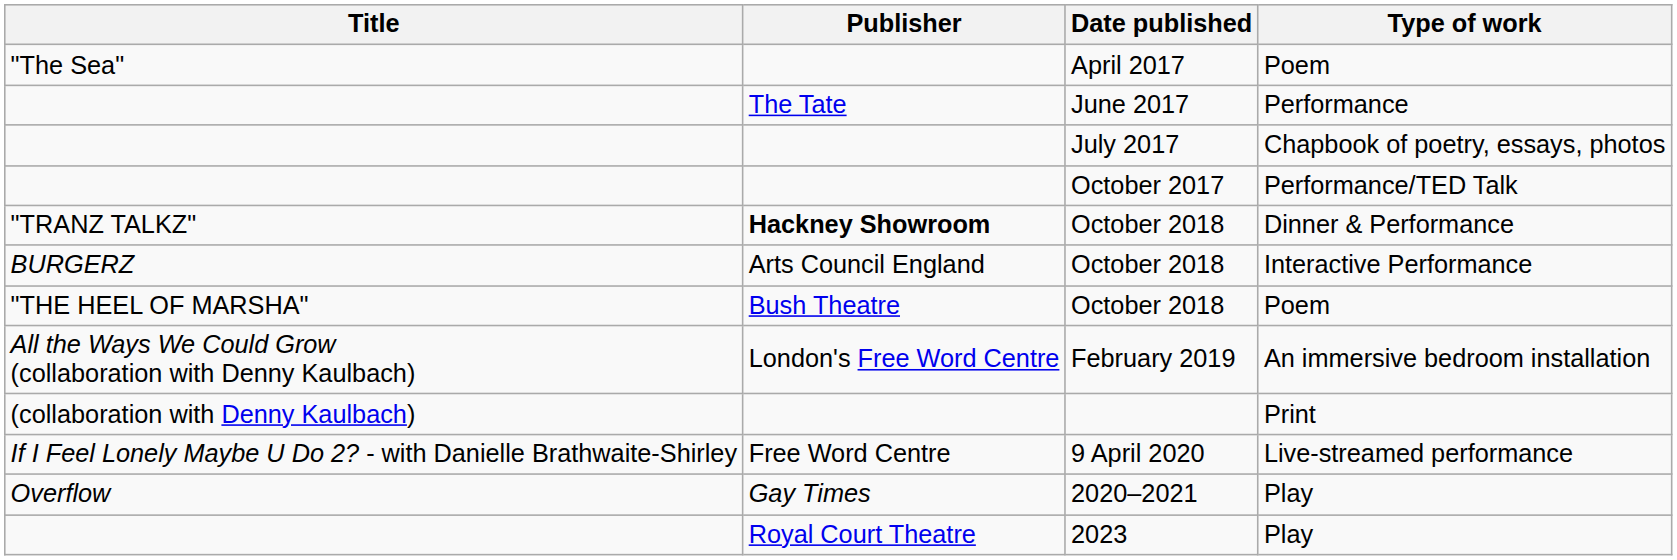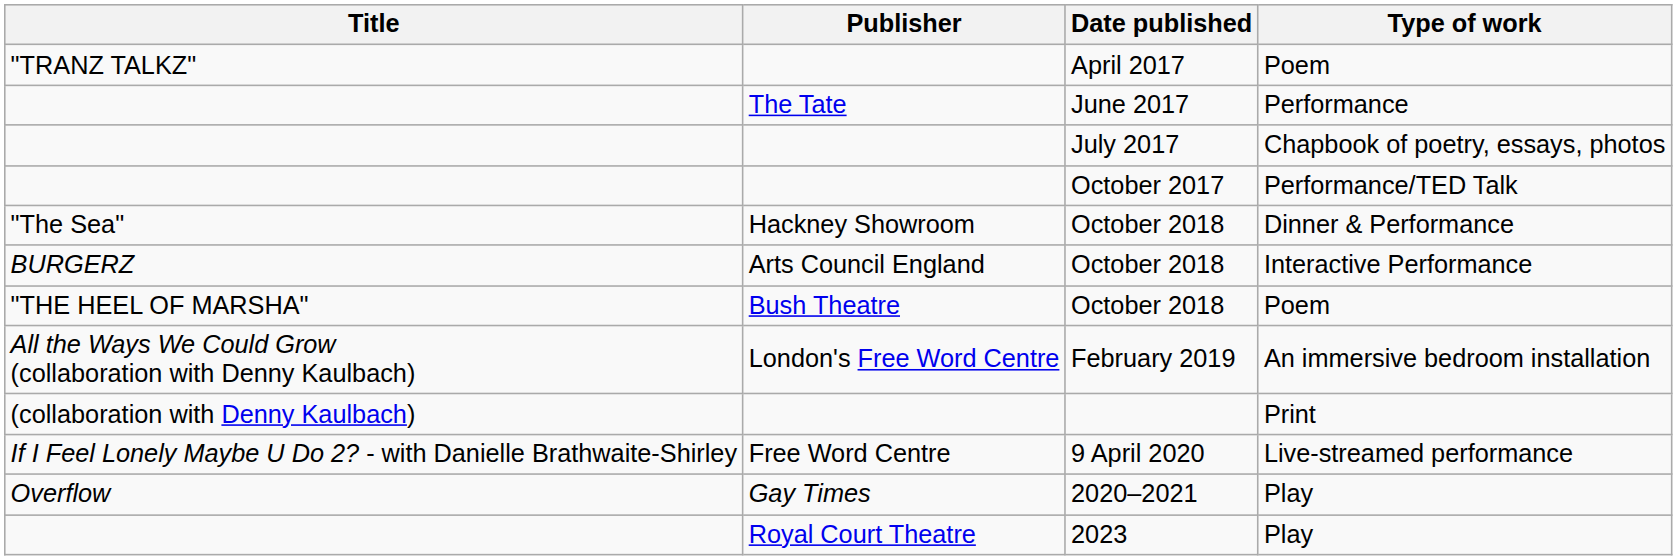April 2017 | Title: "The Sea" -> "TRANZ TALKZ"
October 2018 / Dinner & Performance | Title: "TRANZ TALKZ" -> "The Sea"
October 2018 / Dinner & Performance | Publisher: bold -> normal
